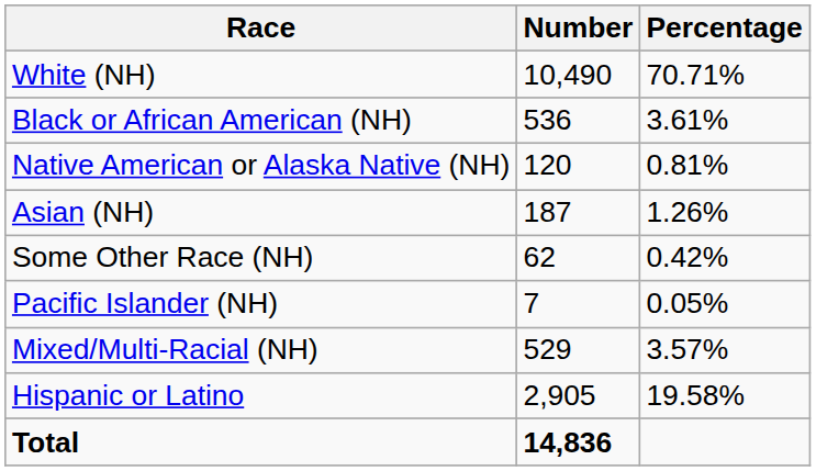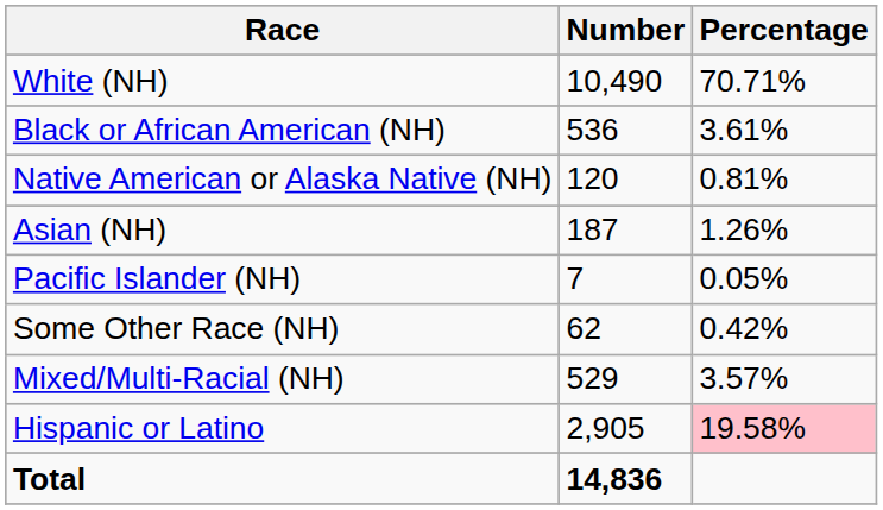rows swapped: Pacific Islander (NH) <-> Some Other Race (NH)
Hispanic or Latino | Percentage: no background -> pink background
